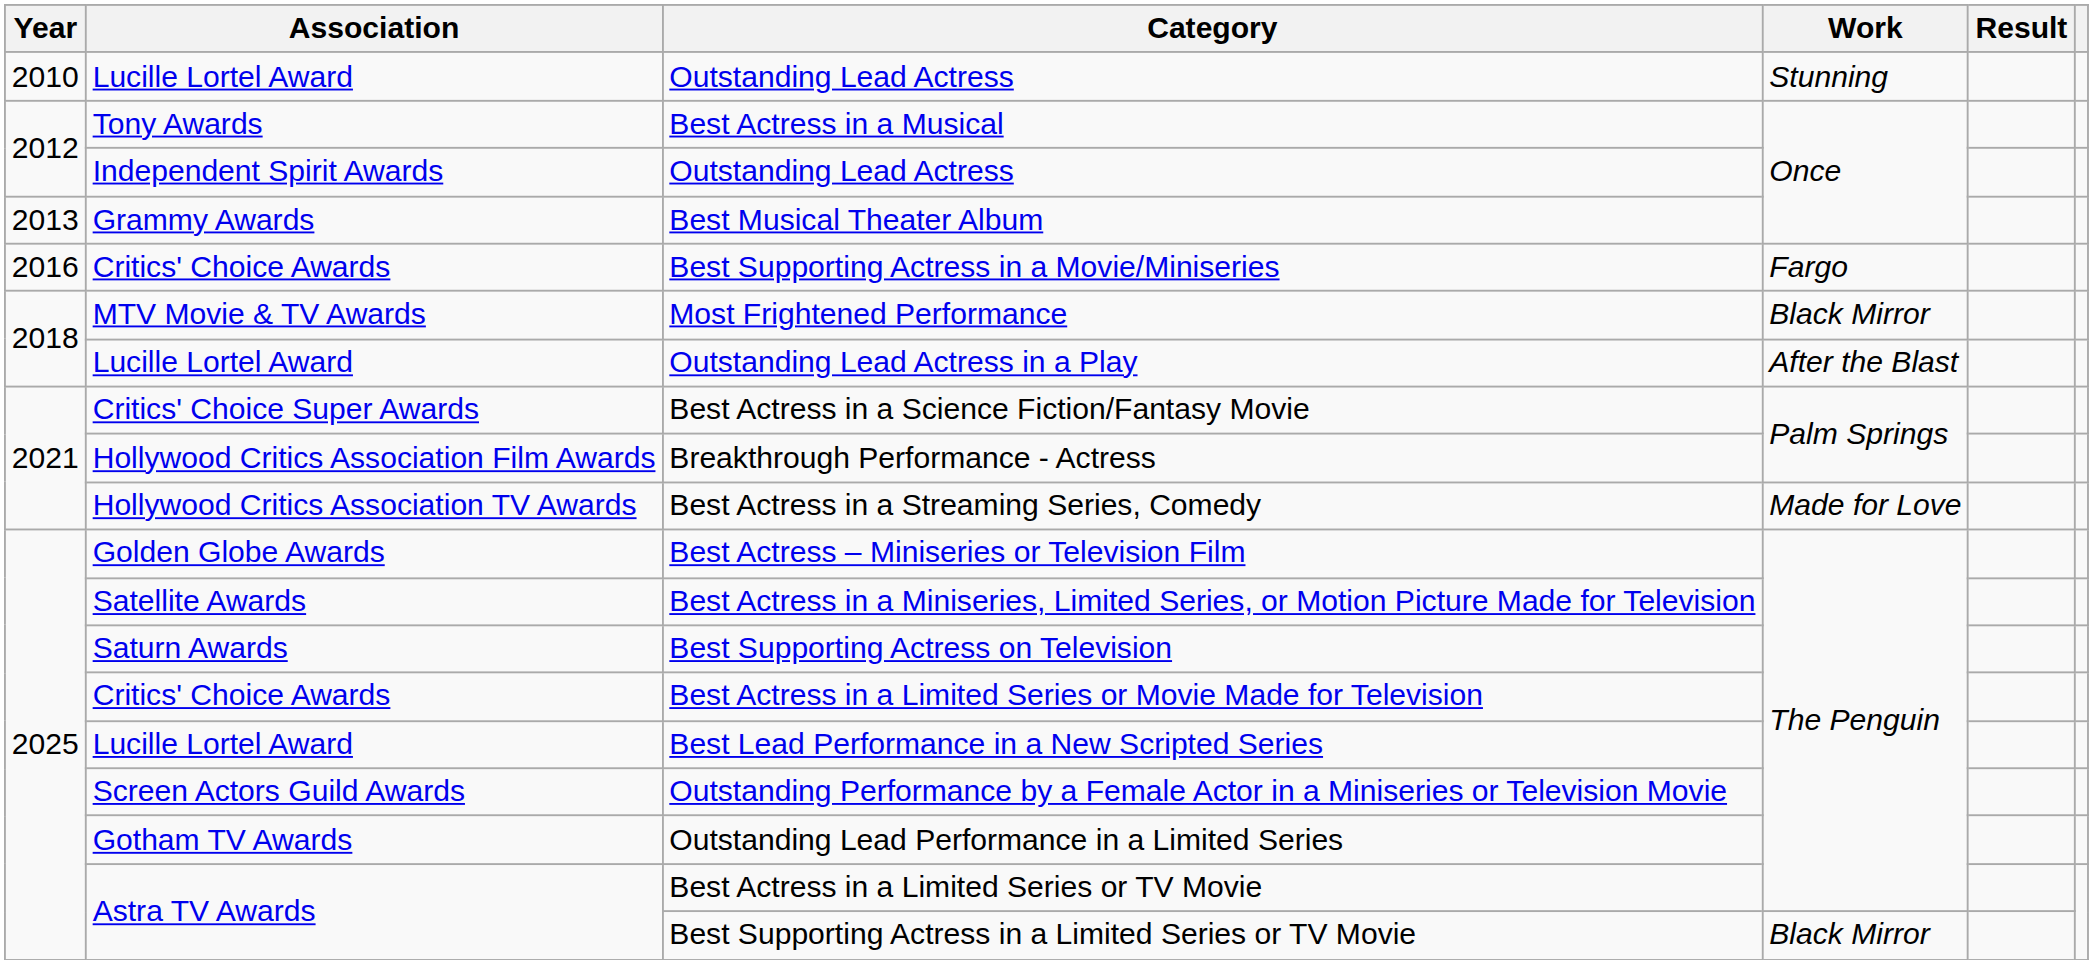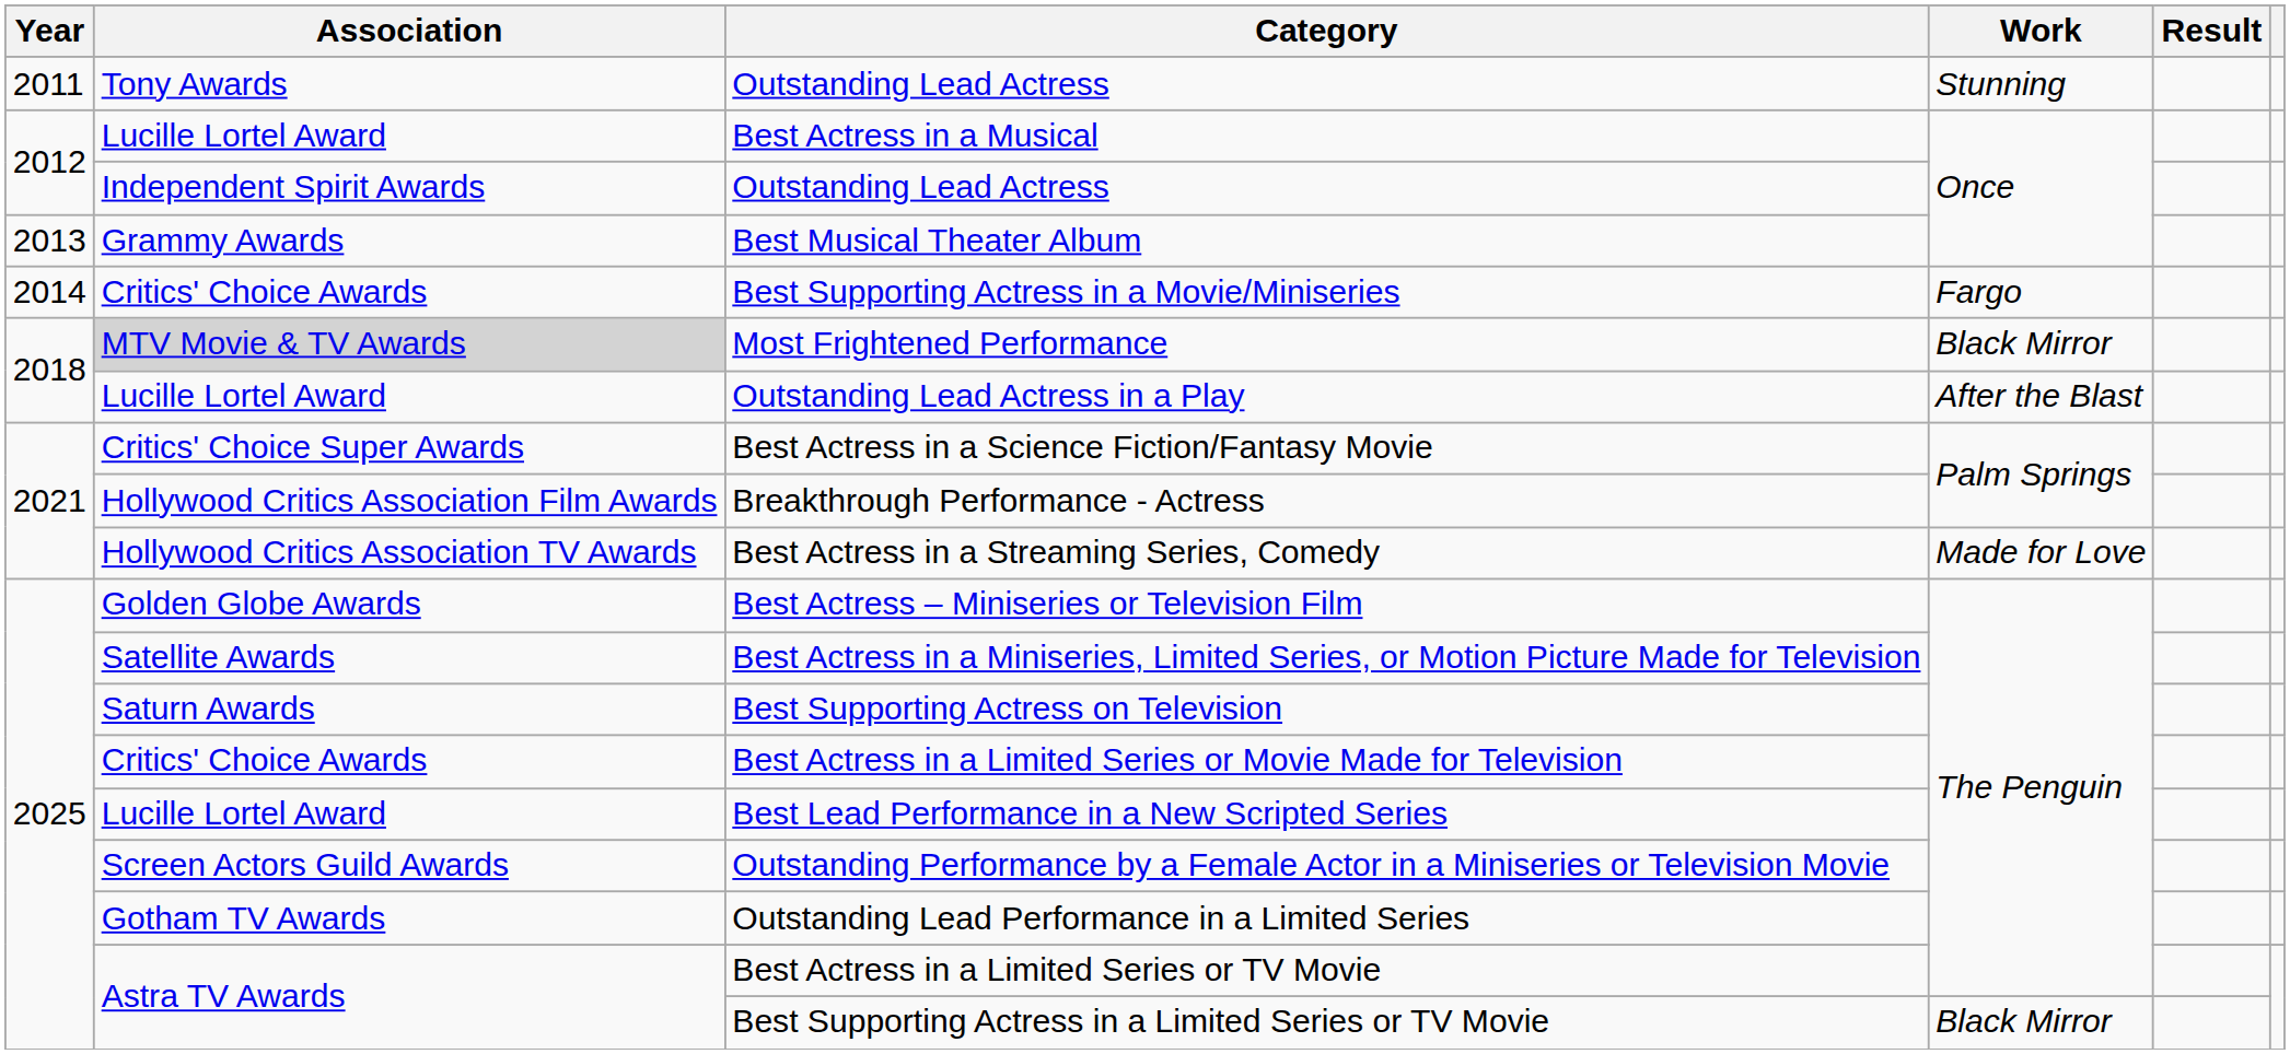Outstanding Lead Actress / Stunning | Year: 2010 -> 2011
Outstanding Lead Actress / Stunning | Association: Lucille Lortel Award -> Tony Awards
Best Actress in a Musical | Association: Tony Awards -> Lucille Lortel Award
Best Supporting Actress in a Movie/Miniseries | Year: 2016 -> 2014
Most Frightened Performance | Association: no background -> lightgrey background
